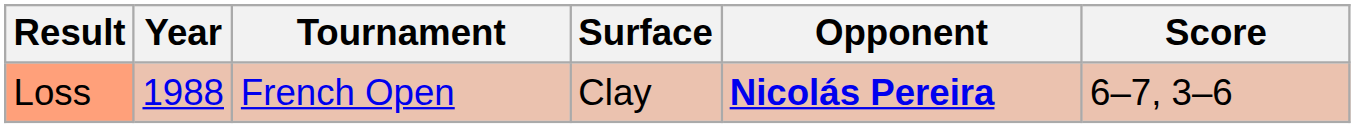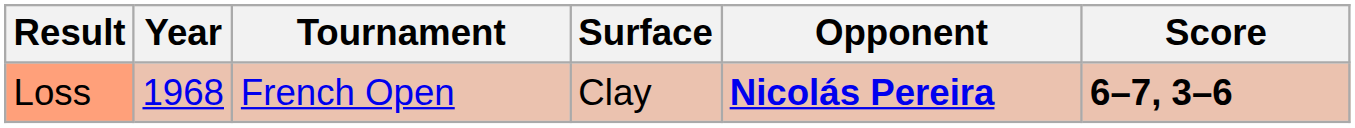Loss | Year: 1988 -> 1968
Loss | Score: normal -> bold
